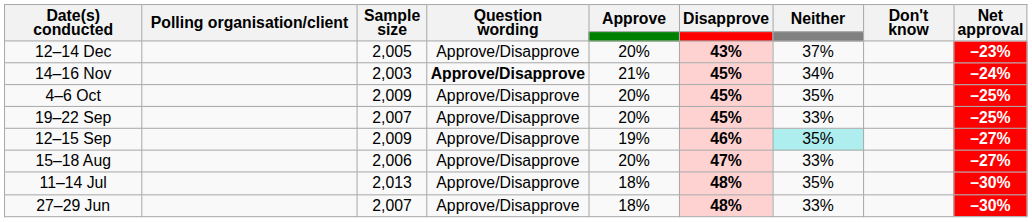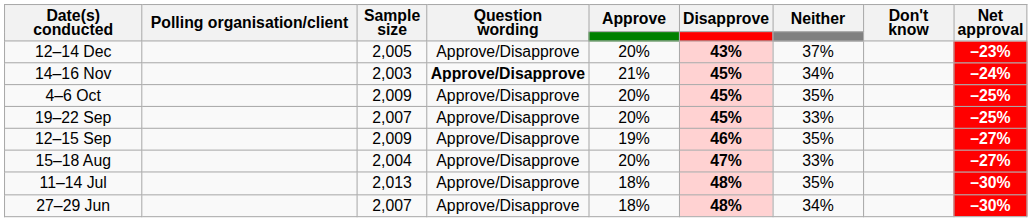12–15 Sep | Neither: paleturquoise background -> no background
15–18 Aug | Sample size: 2,006 -> 2,004
27–29 Jun | Neither: 33% -> 34%
